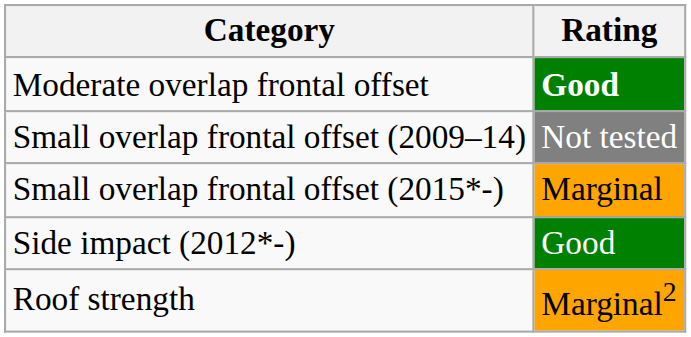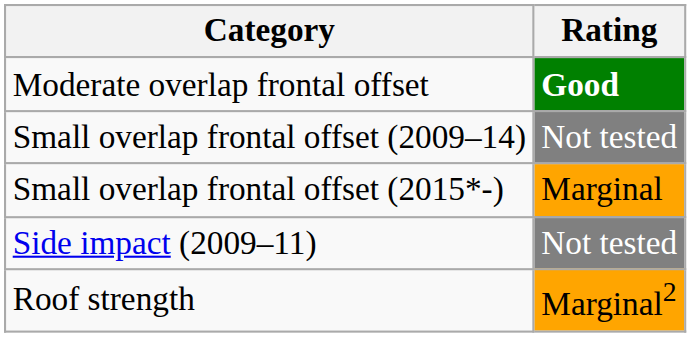+ row: Side impact (2009–11) | Not tested
- row: Side impact (2012*-) | Good
